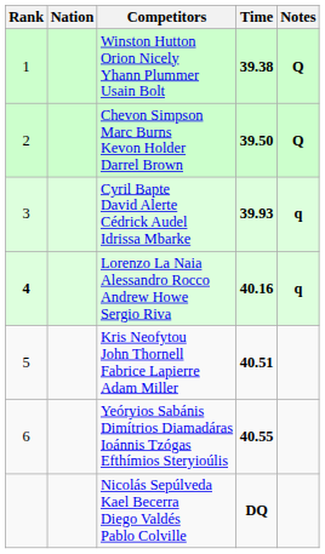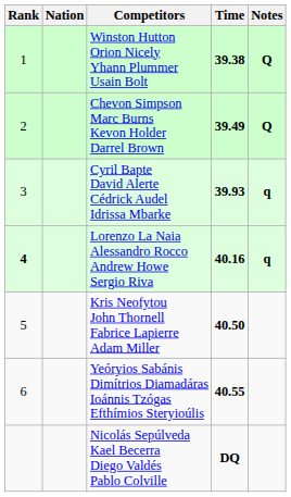Chevon Simpson Marc Burns Kevon Holder Darrel Brown | Time: 39.50 -> 39.49
Kris Neofytou John Thornell Fabrice Lapierre Adam Miller | Time: 40.51 -> 40.50
